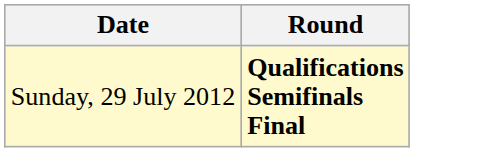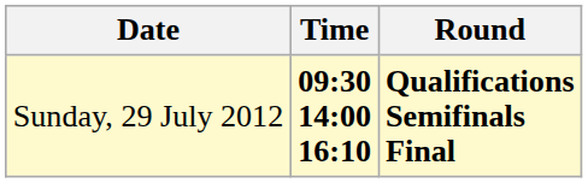+ column: Time | 09:30 14:00 16:10
